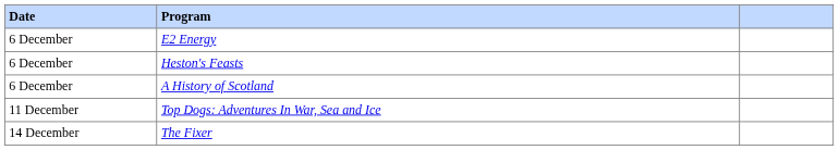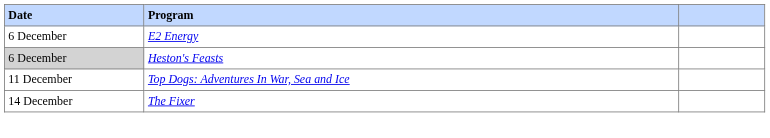Heston's Feasts | Date: no background -> lightgrey background
- row: 6 December | A History of Scotland
